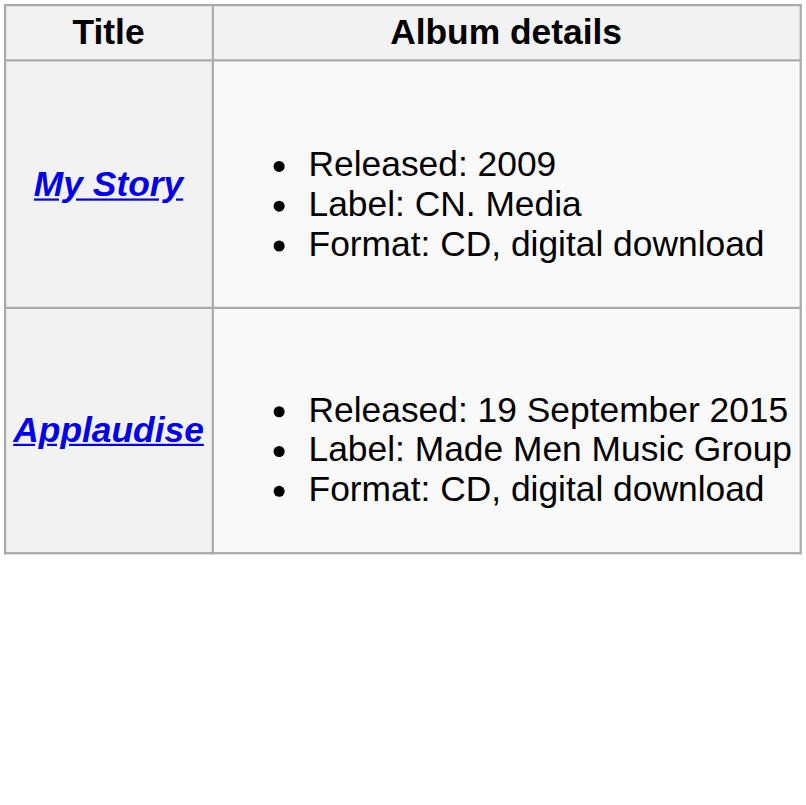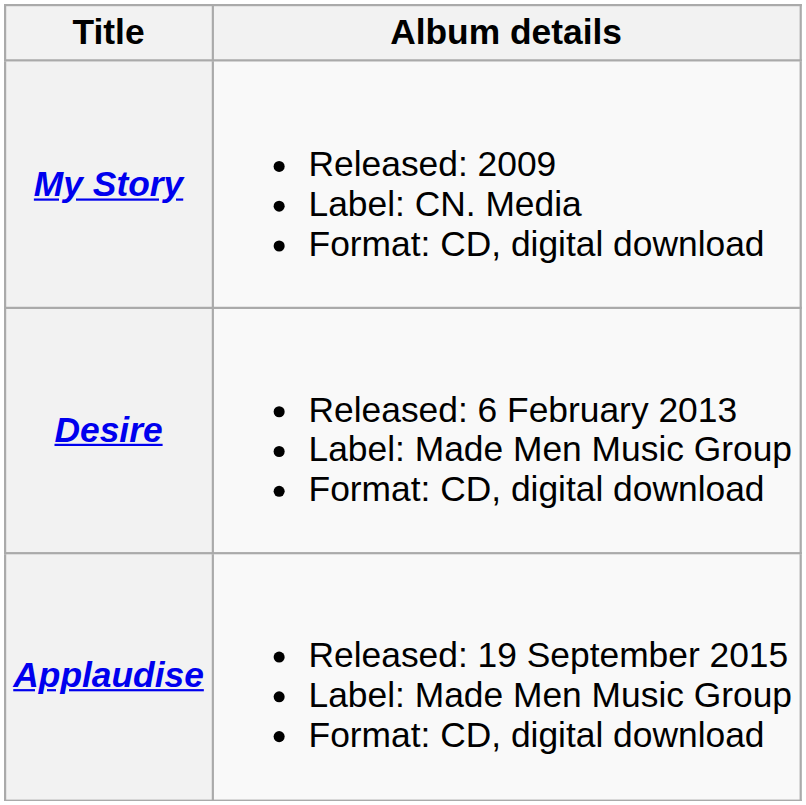+ row: Desire | Released: 6 February 2013 Label: Made Men Music Group Format: CD, digital download
